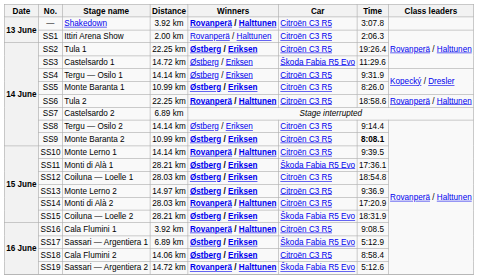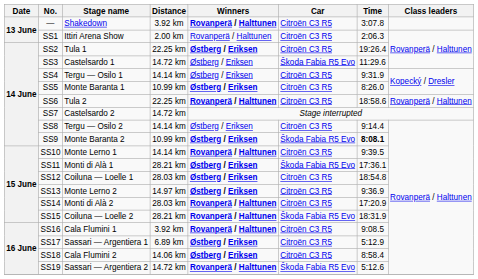SS7 | Distance: 6.89 km -> 14.72 km
SS9 | Car: Citroën C3 R5 -> Škoda Fabia R5 Evo
SS15 | Winners: Østberg / Eriksen -> Rovanperä / Halttunen
SS17 | Car: Škoda Fabia R5 Evo -> Citroën C3 R5
